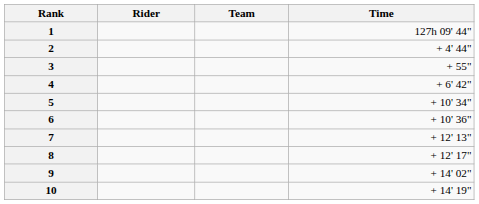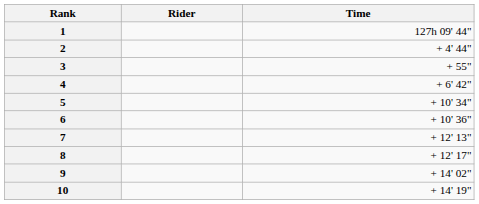- column: Team
